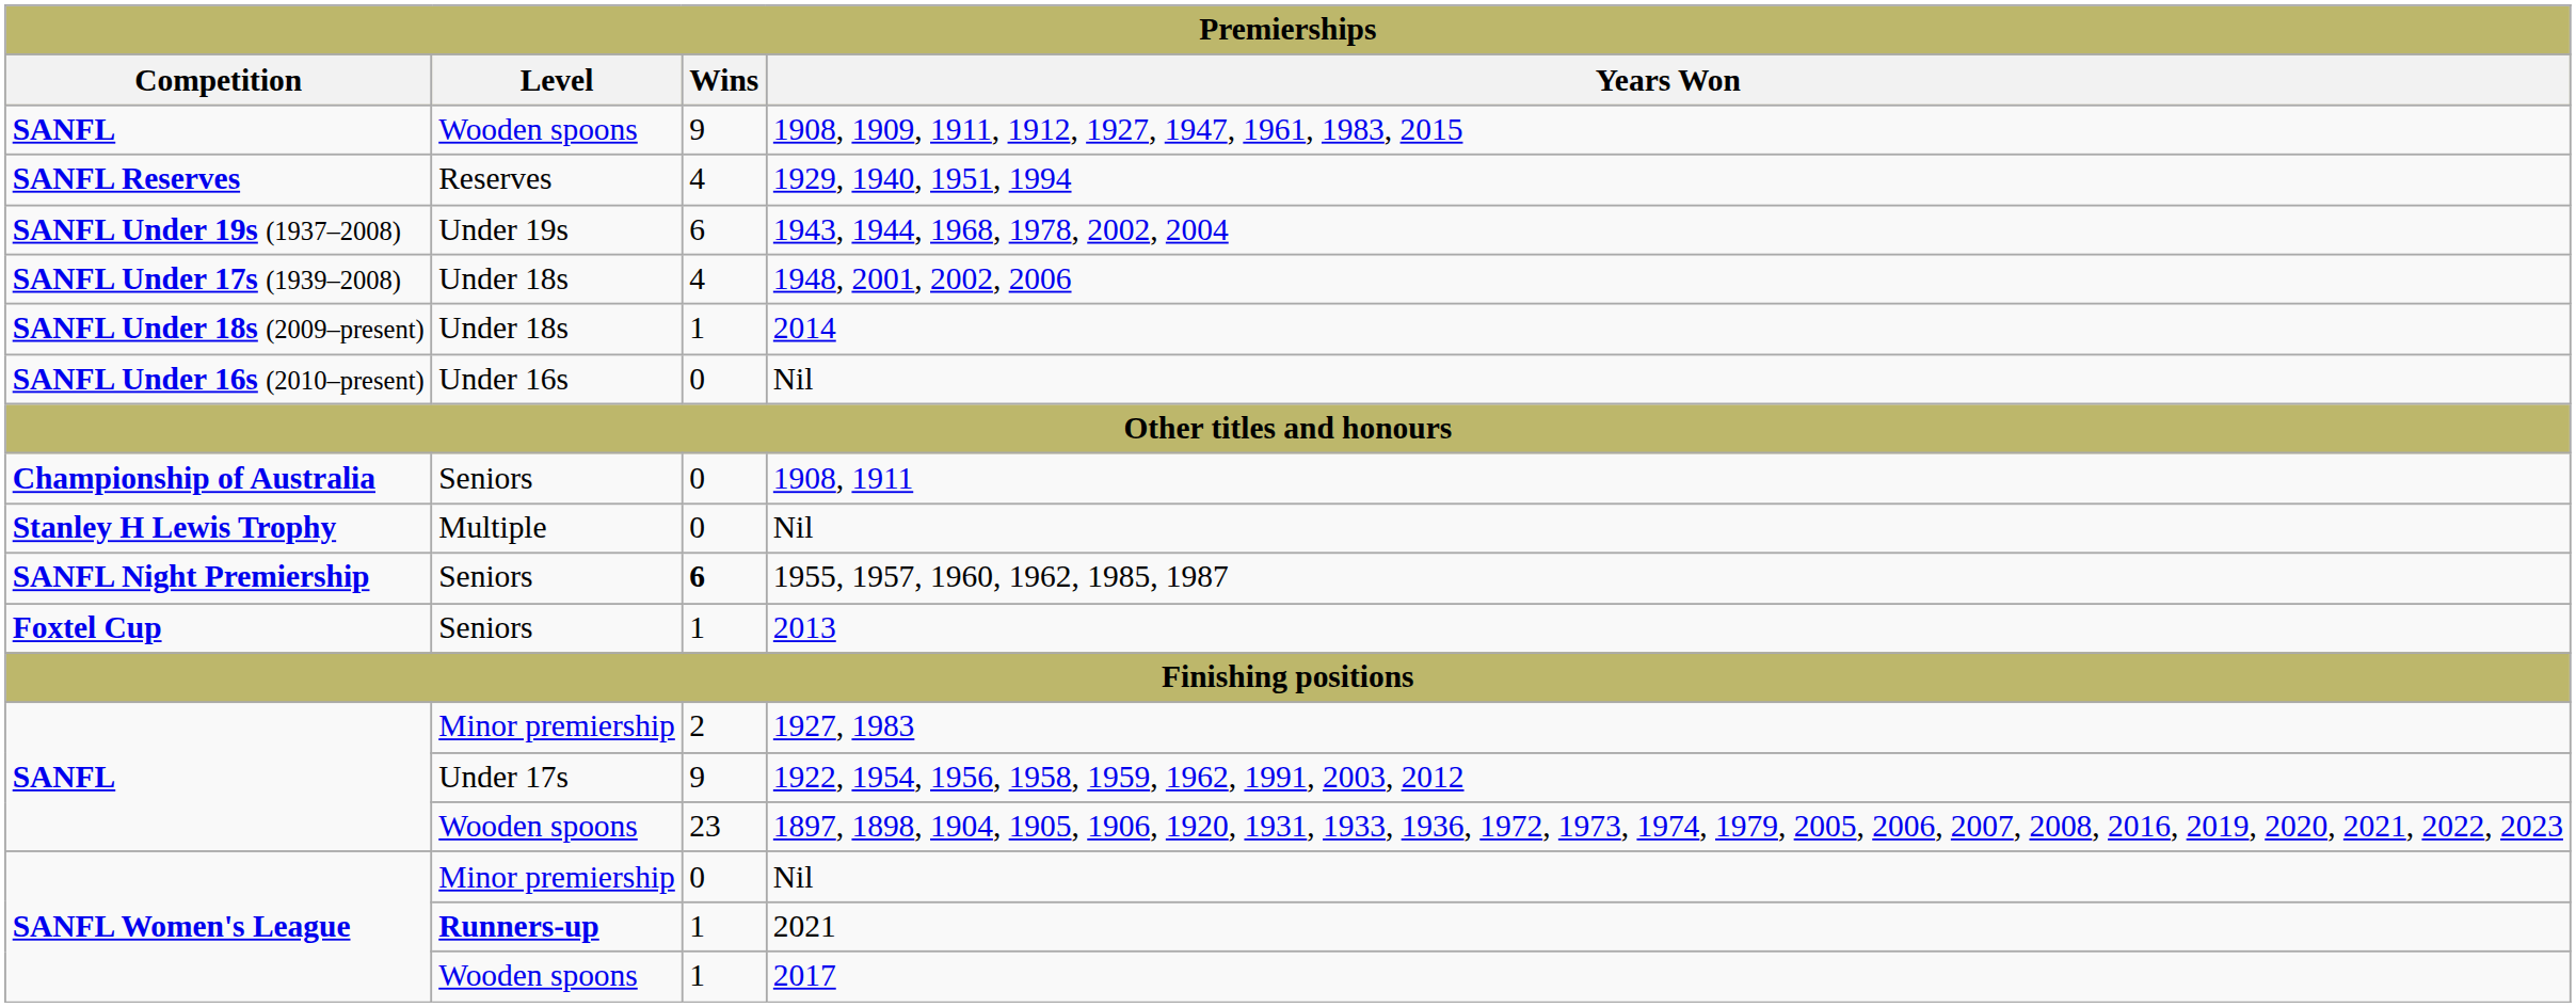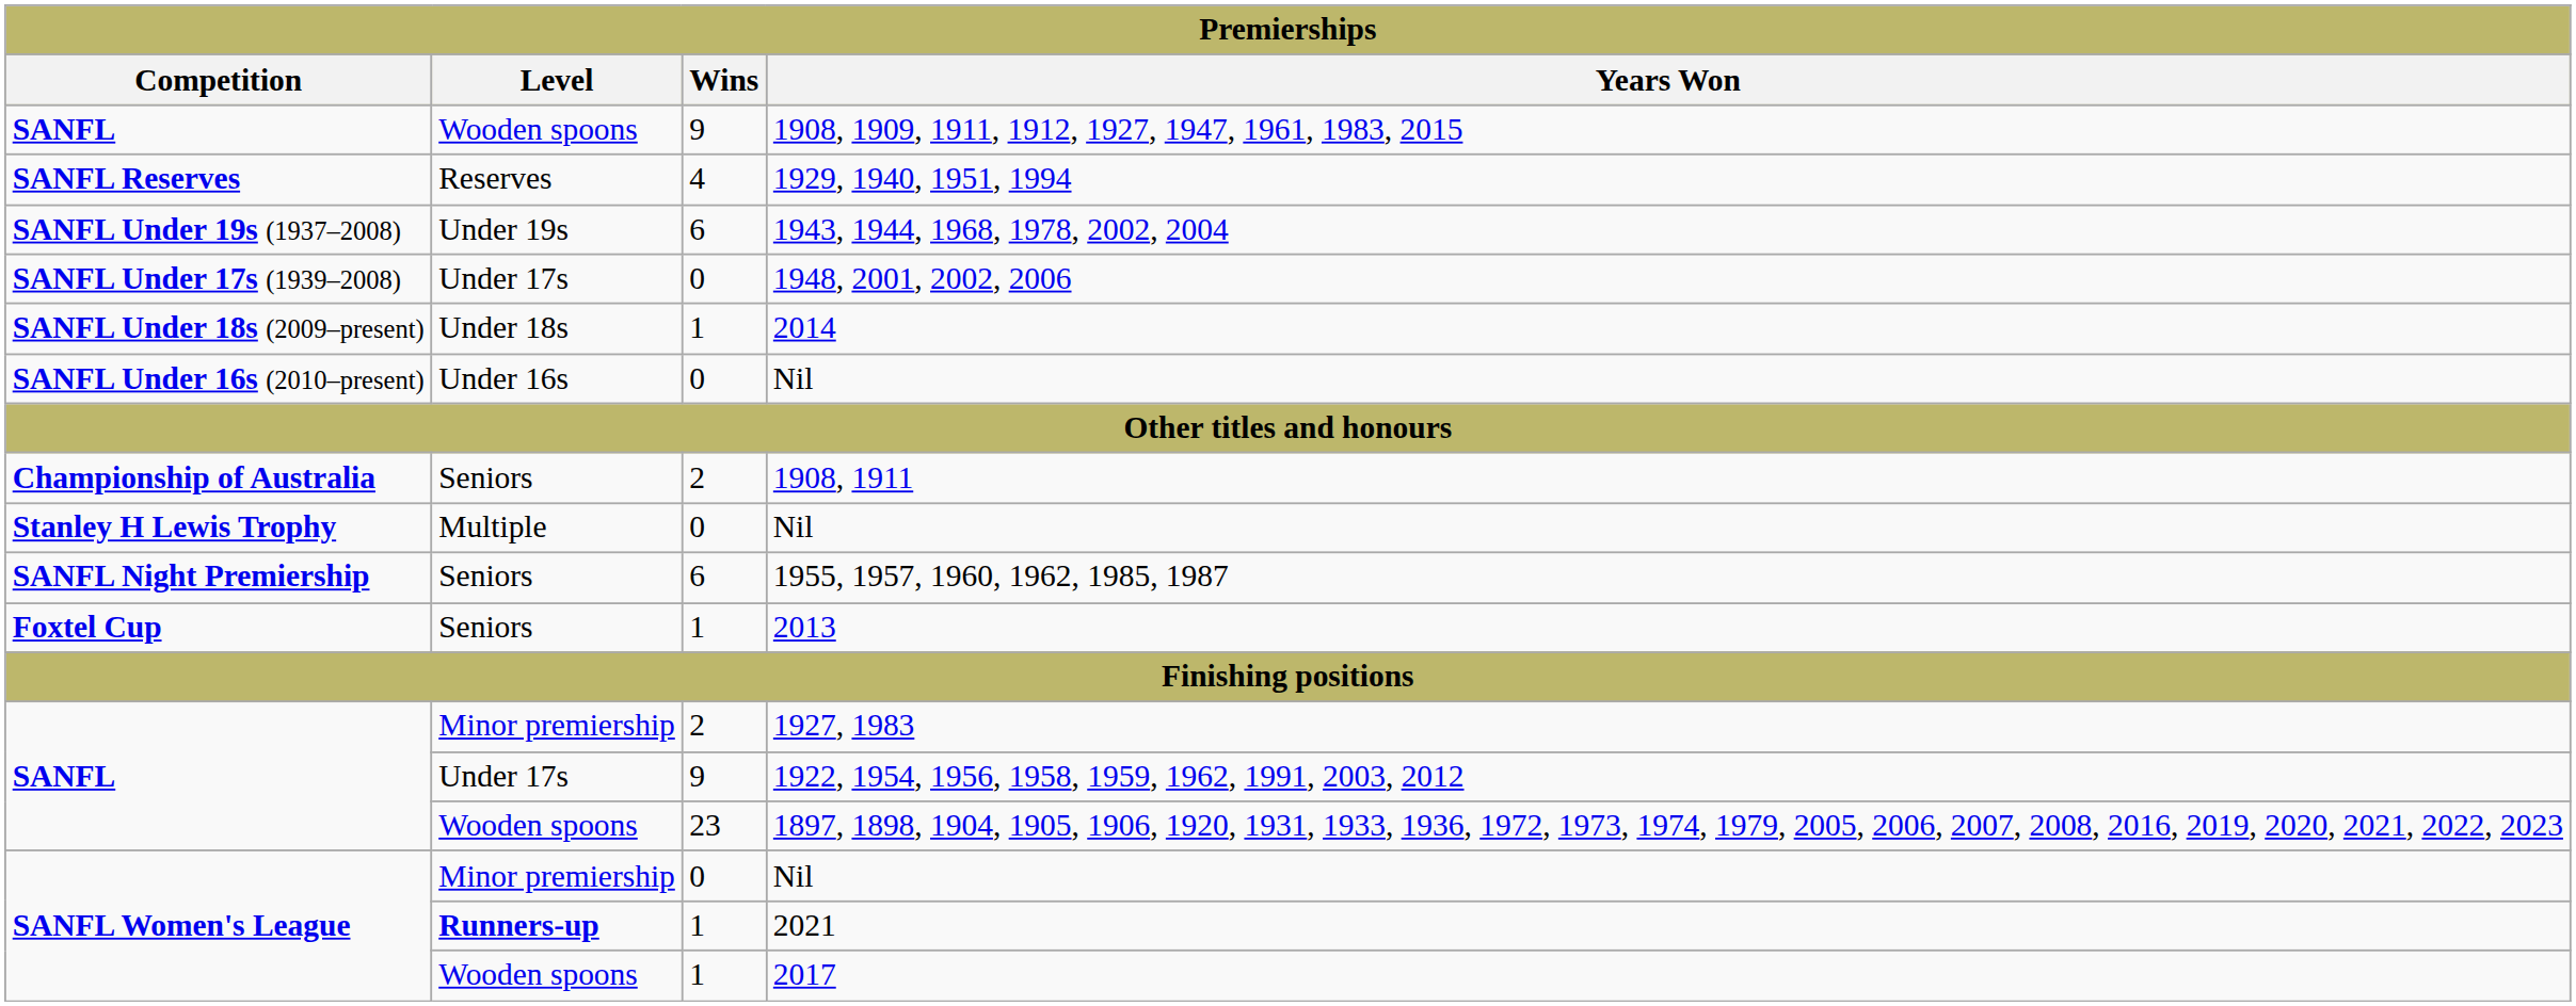1948, 2001, 2002, 2006 | Level: Under 18s -> Under 17s
1948, 2001, 2002, 2006 | Wins: 4 -> 0
1908, 1911 | Wins: 0 -> 2
1955, 1957, 1960, 1962, 1985, 1987 | Wins: bold -> normal
